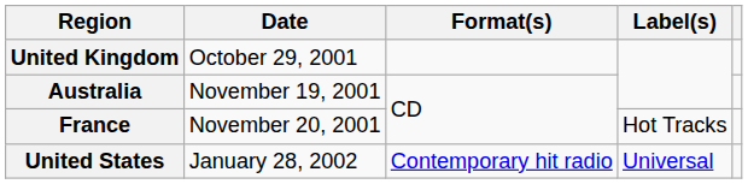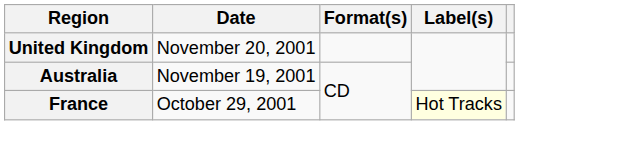United Kingdom | Date: October 29, 2001 -> November 20, 2001
France | Date: November 20, 2001 -> October 29, 2001
France | Label(s): no background -> lightyellow background
- row: United States | January 28, 2002 | Contemporary hit radio | Universal
